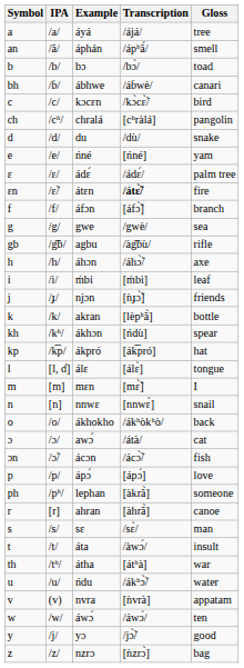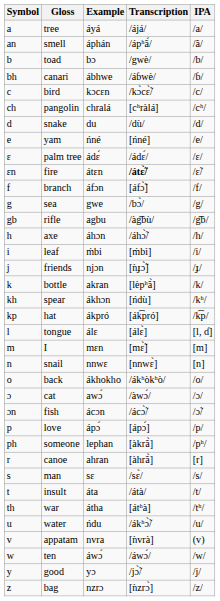columns swapped: IPA <-> Gloss
bɔ | Transcription: /bɔ̀/ -> /gwè/
gwe | Transcription: /gwè/ -> /bɔ̀/
awɔ́ | Transcription: /átà/ -> /àwɔ́/
áta | Transcription: /àwɔ́/ -> /átà/
